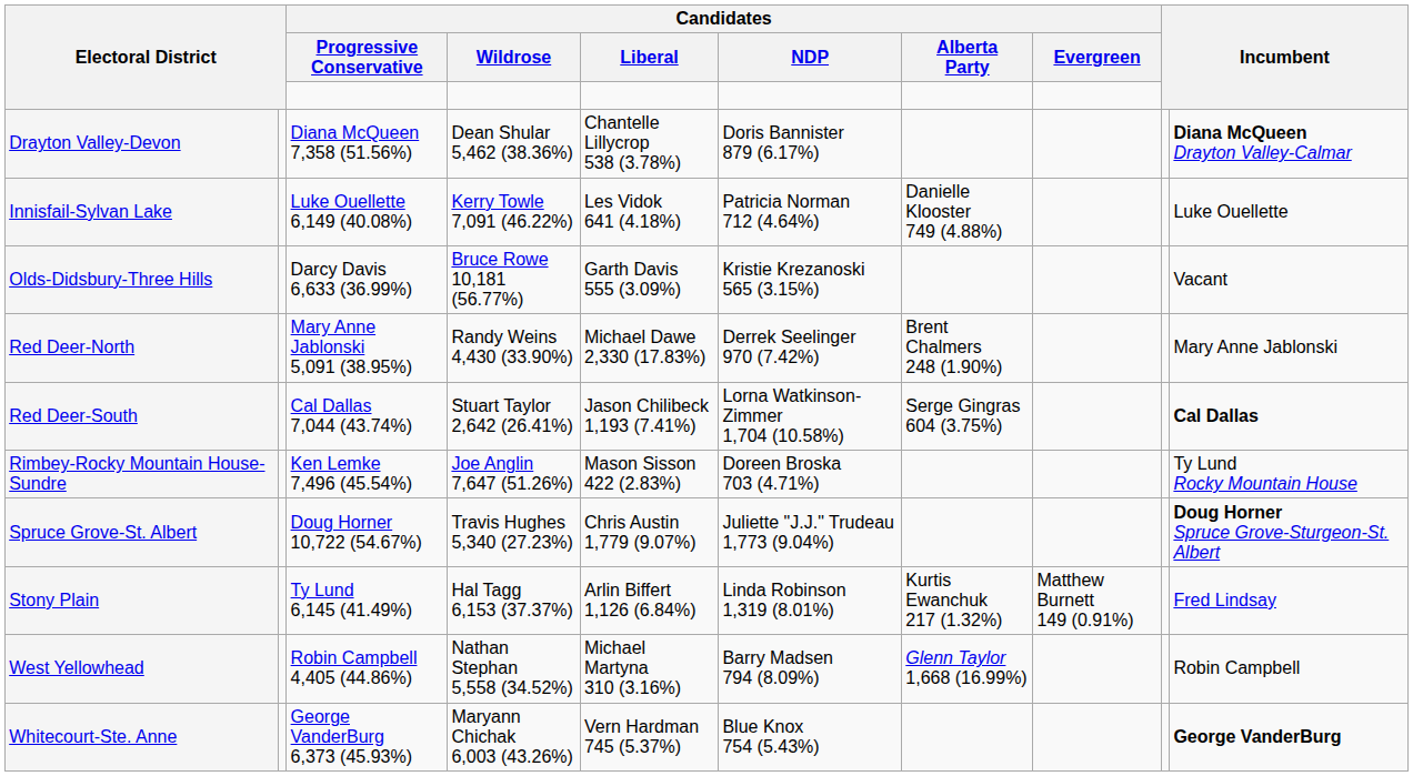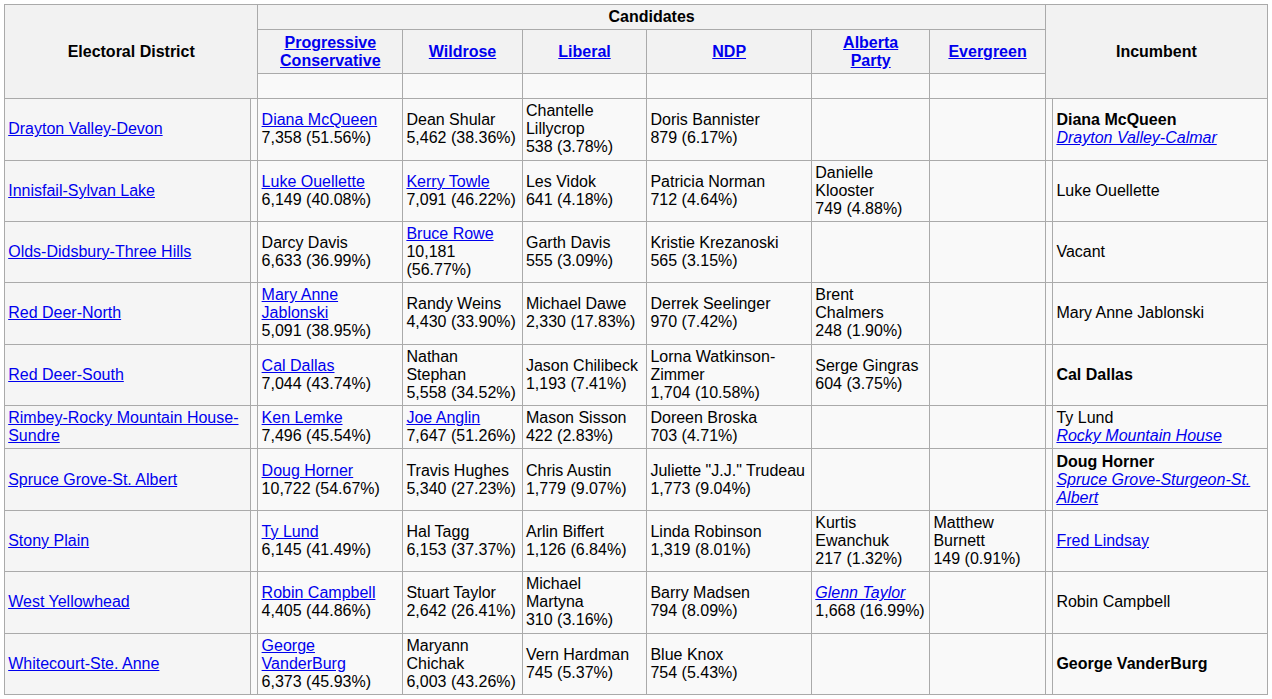Red Deer-South | Candidates / Wildrose: Stuart Taylor 2,642 (26.41%) -> Nathan Stephan 5,558 (34.52%)
West Yellowhead | Candidates / Wildrose: Nathan Stephan 5,558 (34.52%) -> Stuart Taylor 2,642 (26.41%)
